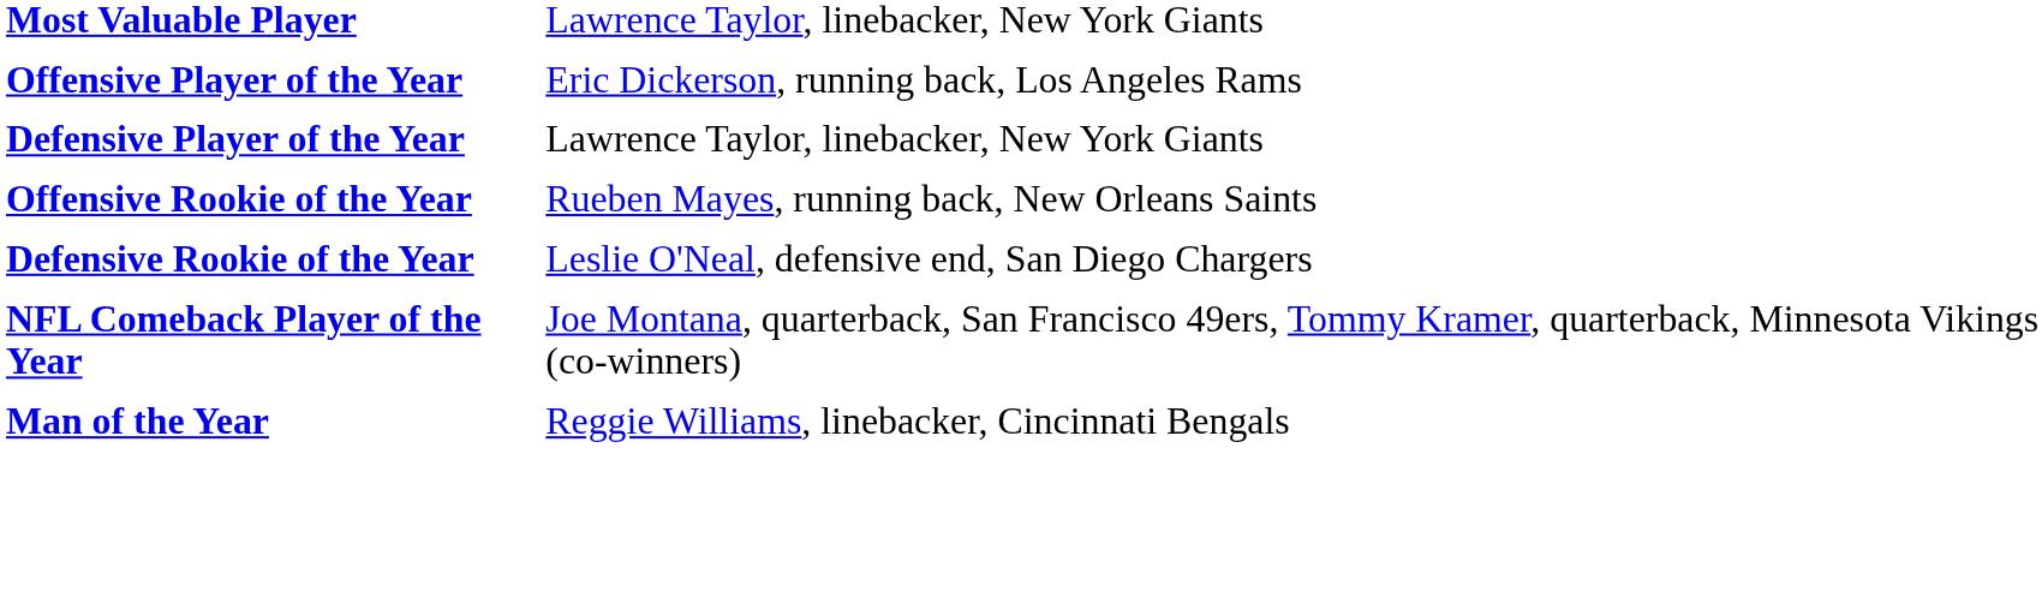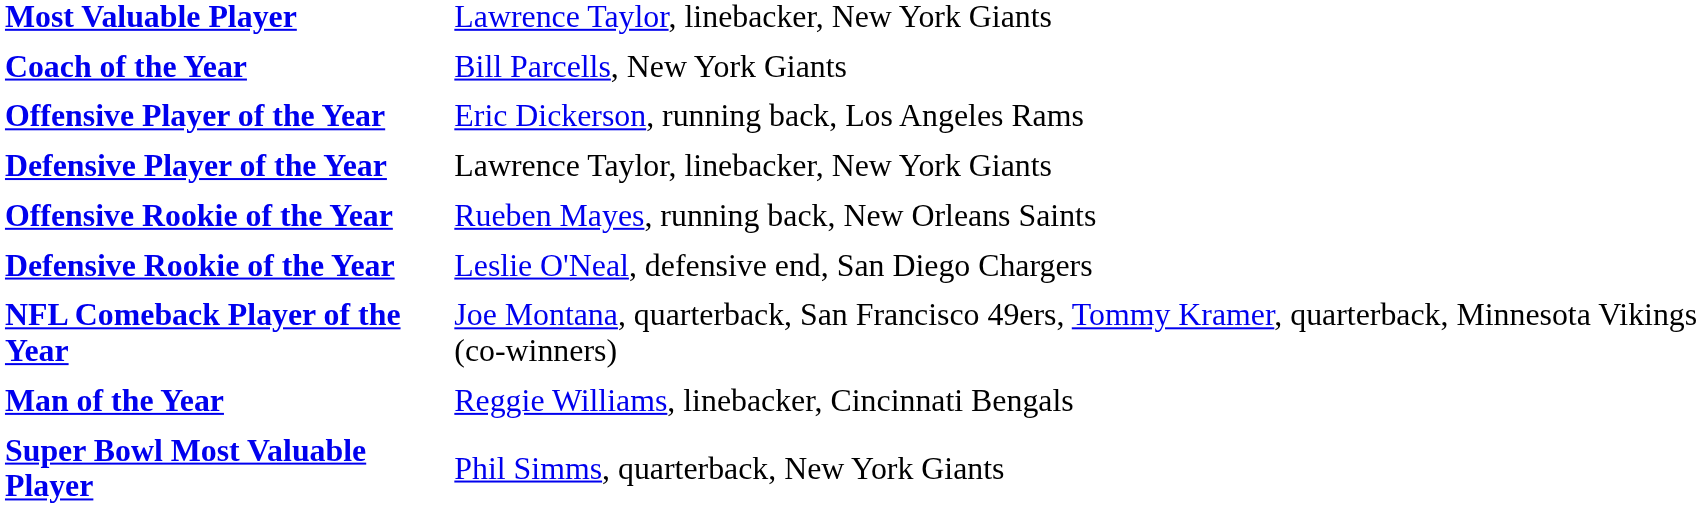+ row: Coach of the Year | Bill Parcells, New York Giants
+ row: Super Bowl Most Valuable Player | Phil Simms, quarterback, New York Giants
